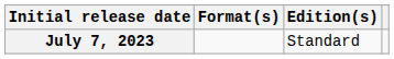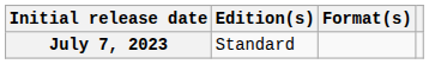columns swapped: Edition(s) <-> Format(s)
